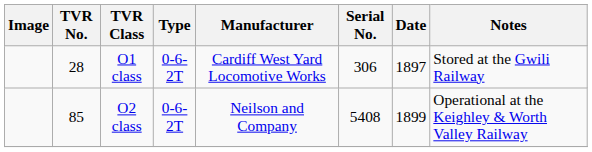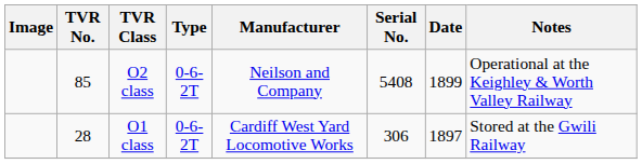rows swapped: O1 class <-> O2 class
